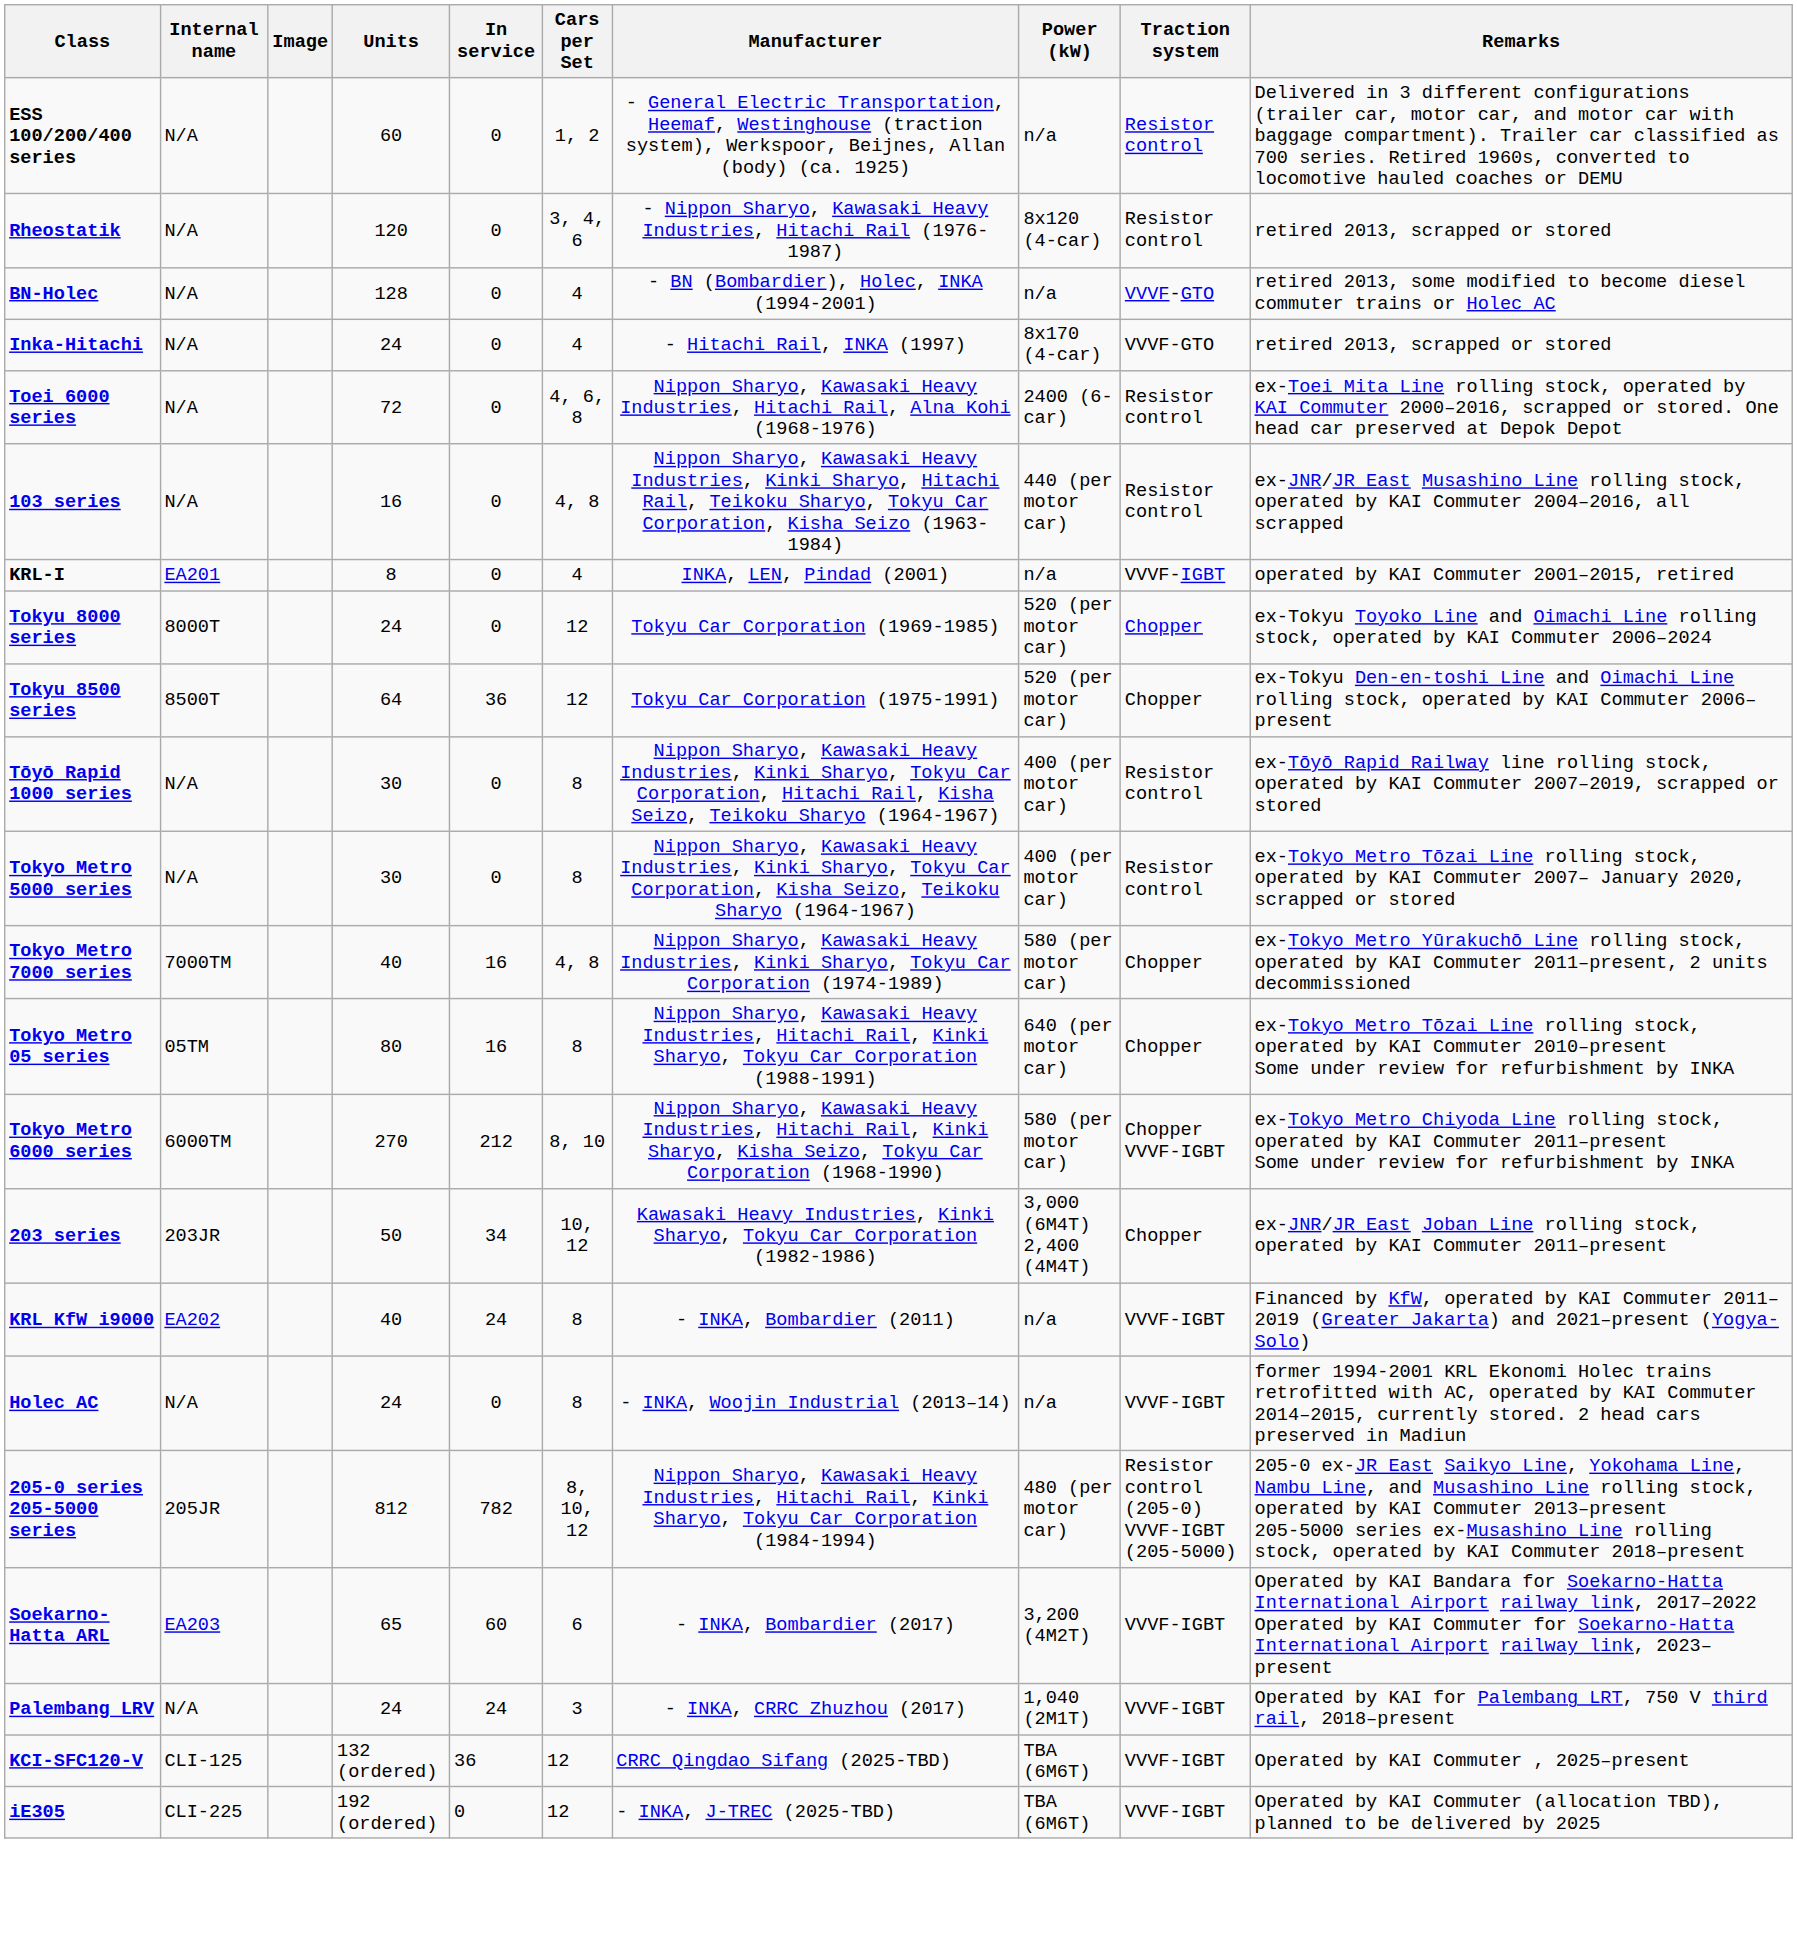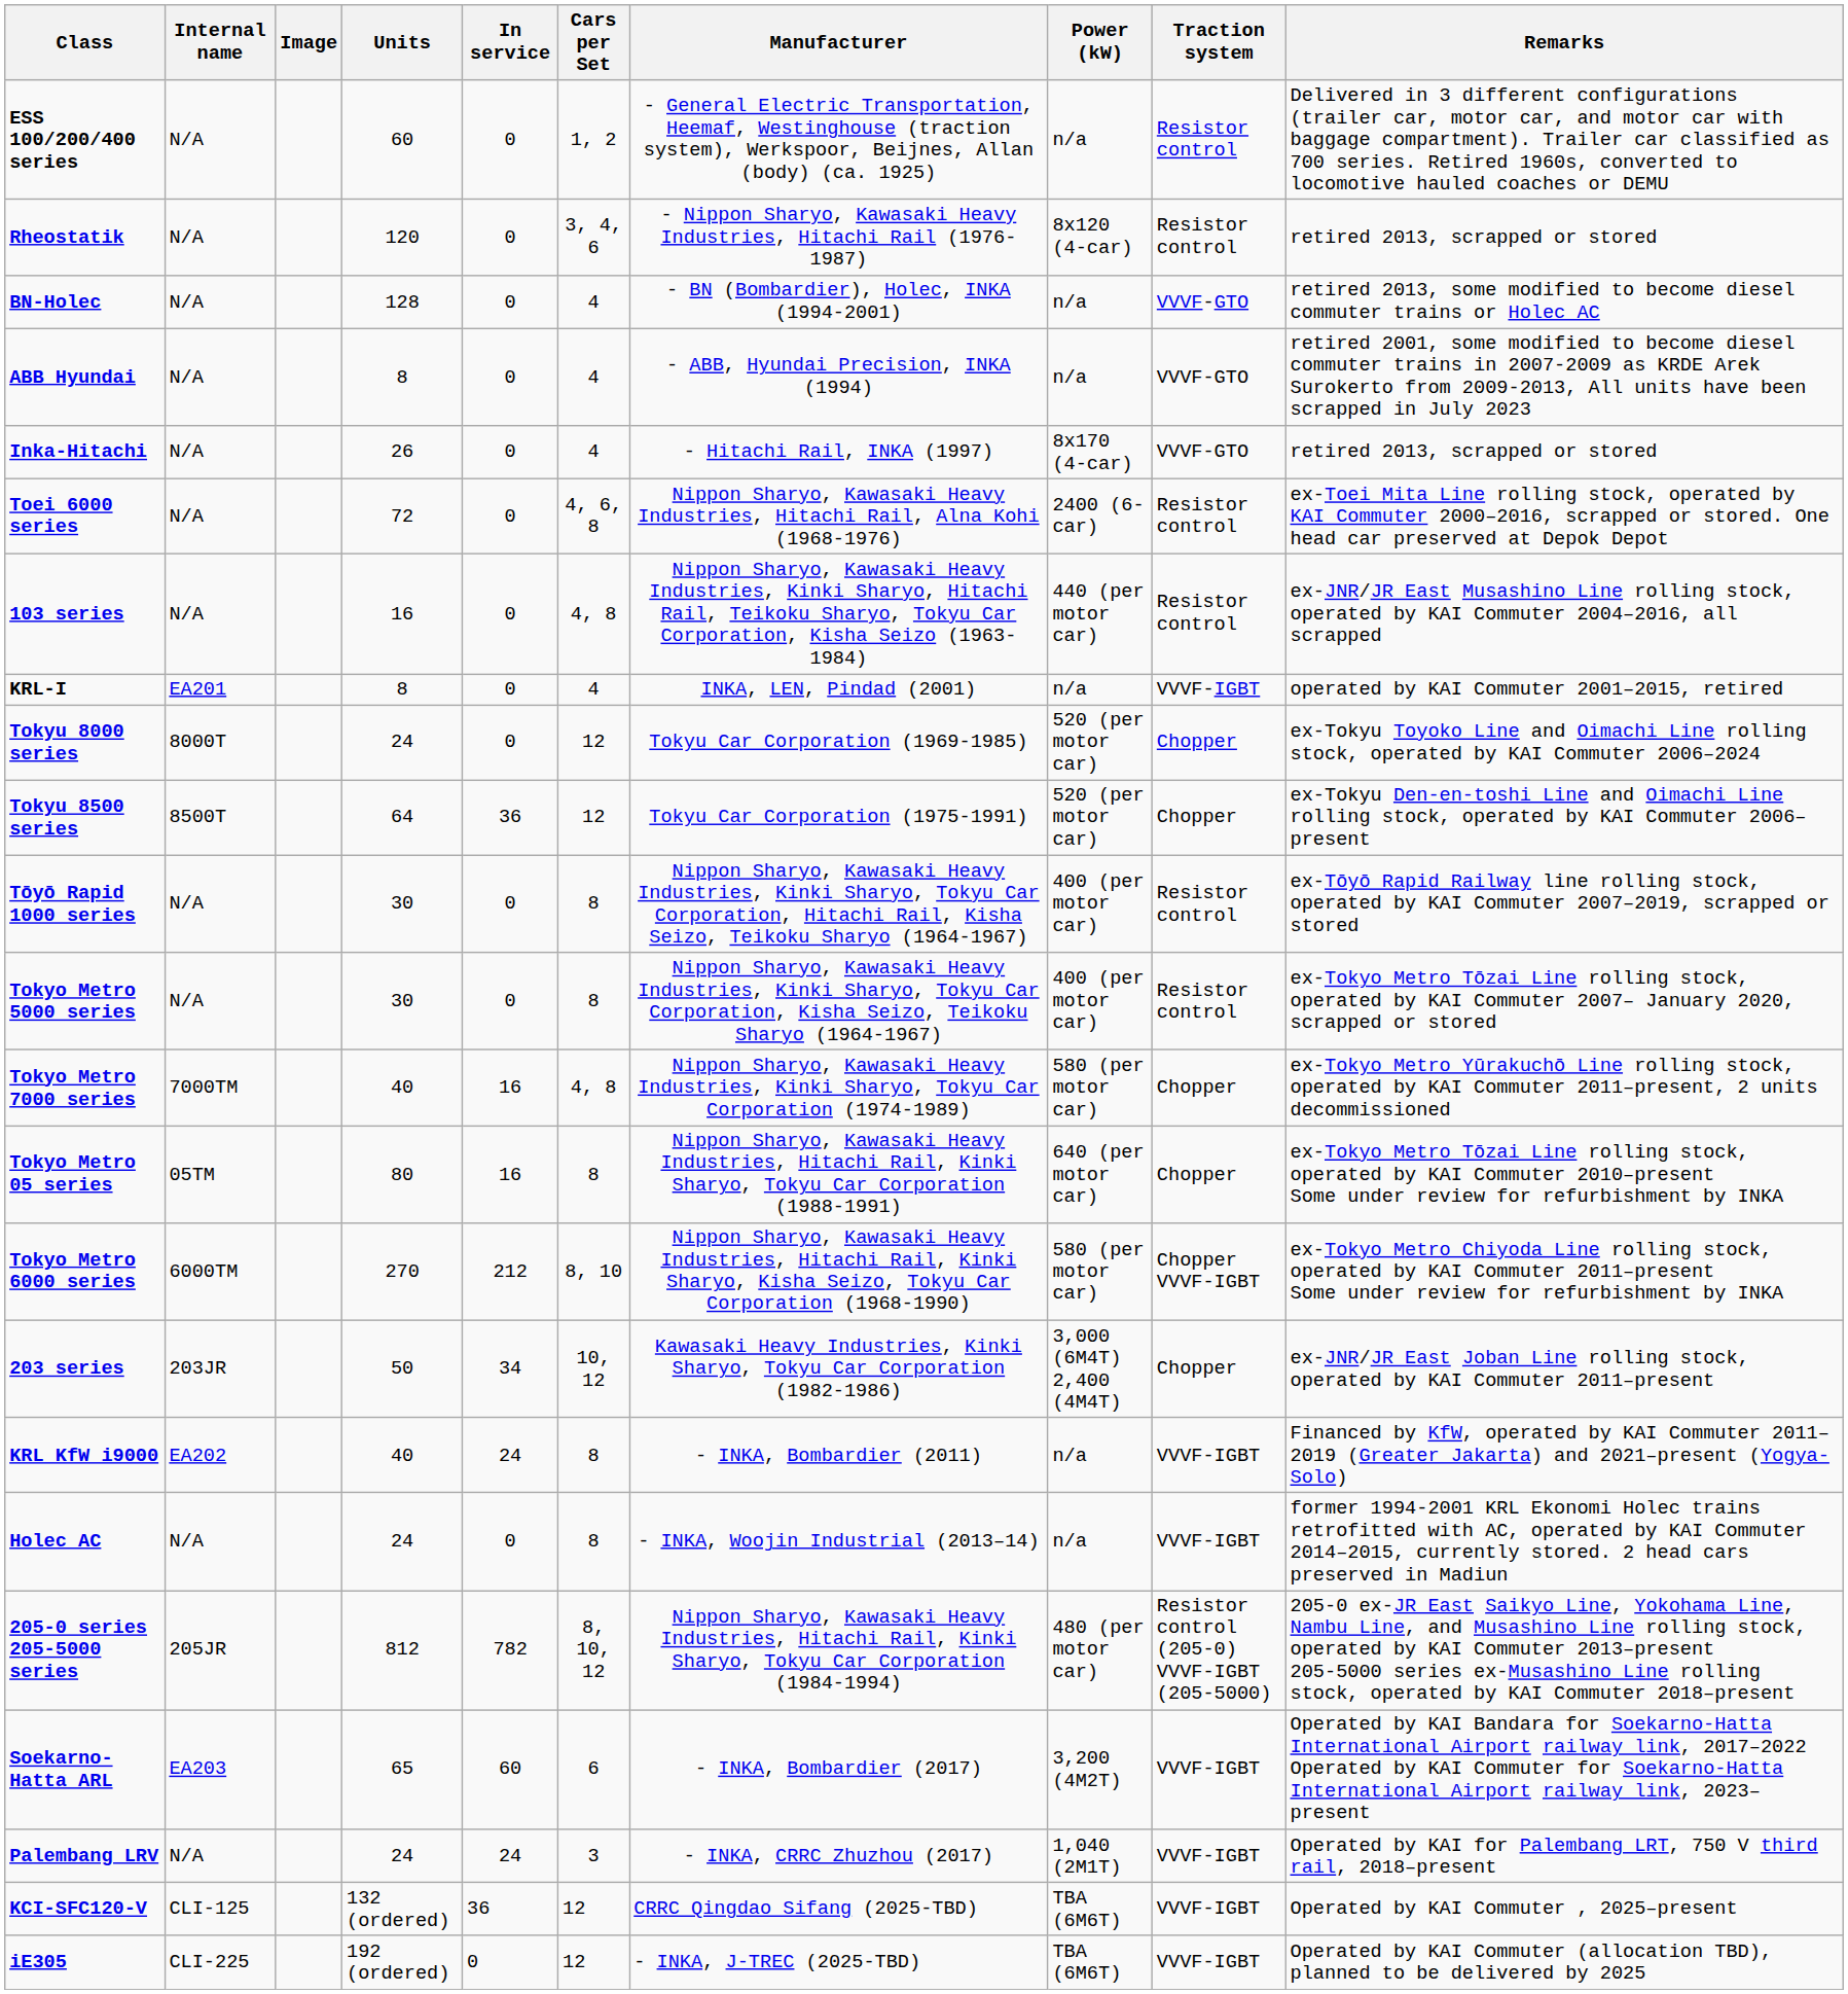+ row: ABB Hyundai | N/A | 8 | 0 | 4 | - ABB, Hyundai Precision, INKA (1994) | n/a | VVVF-GTO | retired 2001, some modified to become diesel commuter trains in 2007-2009 as KRDE Arek Surokerto from 2009-2013, All units have been scrapped in July 2023
Inka-Hitachi | Units: 24 -> 26
